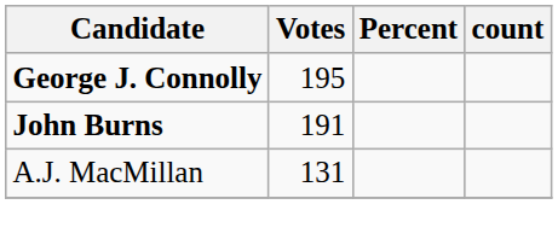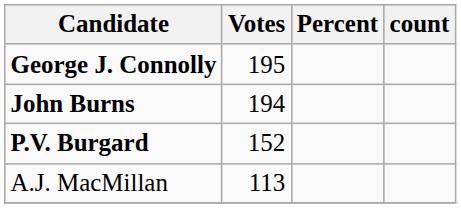John Burns | Votes: 191 -> 194
+ row: P.V. Burgard | 152
A.J. MacMillan | Votes: 131 -> 113
